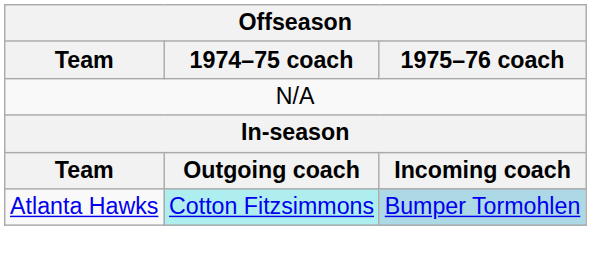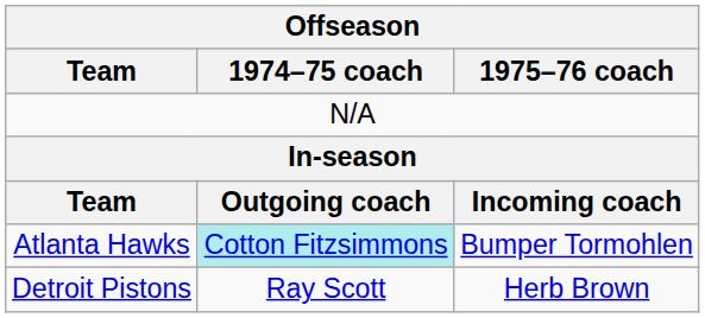Atlanta Hawks | 1975–76 coach: lightblue background -> no background
+ row: Detroit Pistons | Ray Scott | Herb Brown
